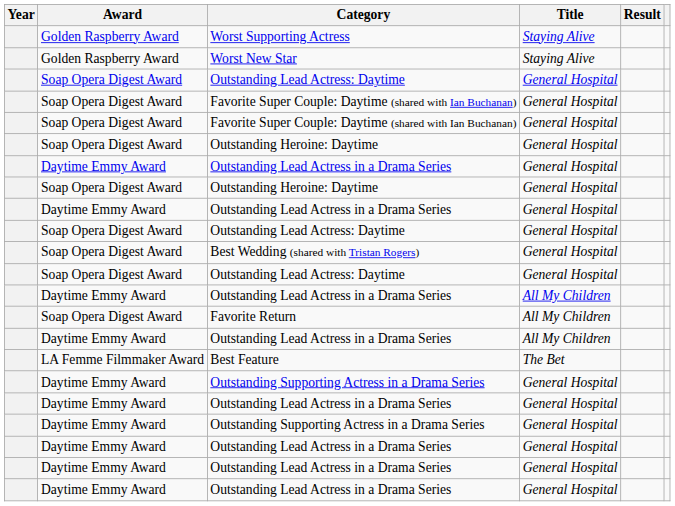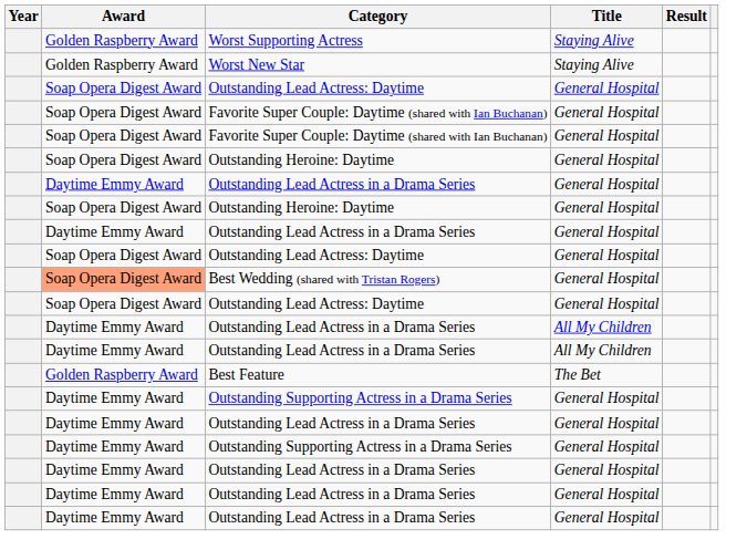Best Wedding (shared with Tristan Rogers) | Award: no background -> lightsalmon background
- row: Soap Opera Digest Award | Favorite Return | All My Children
Best Feature | Award: LA Femme Filmmaker Award -> Golden Raspberry Award
